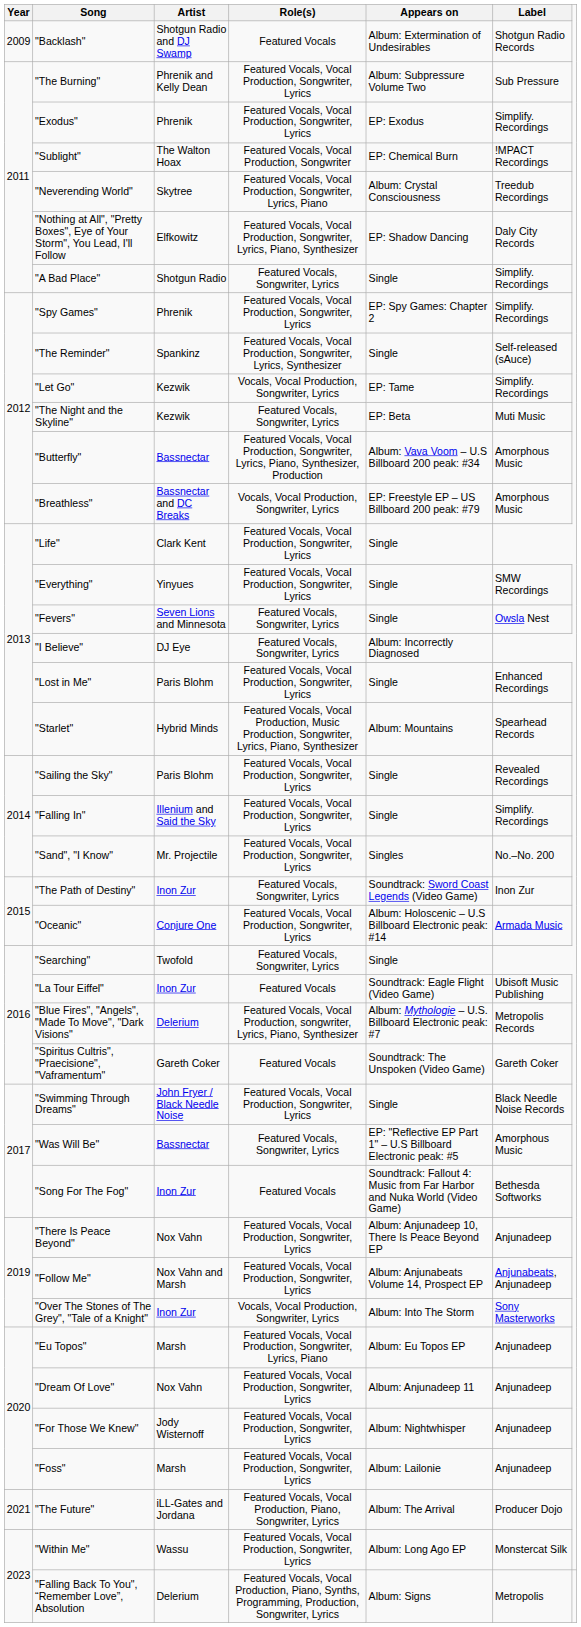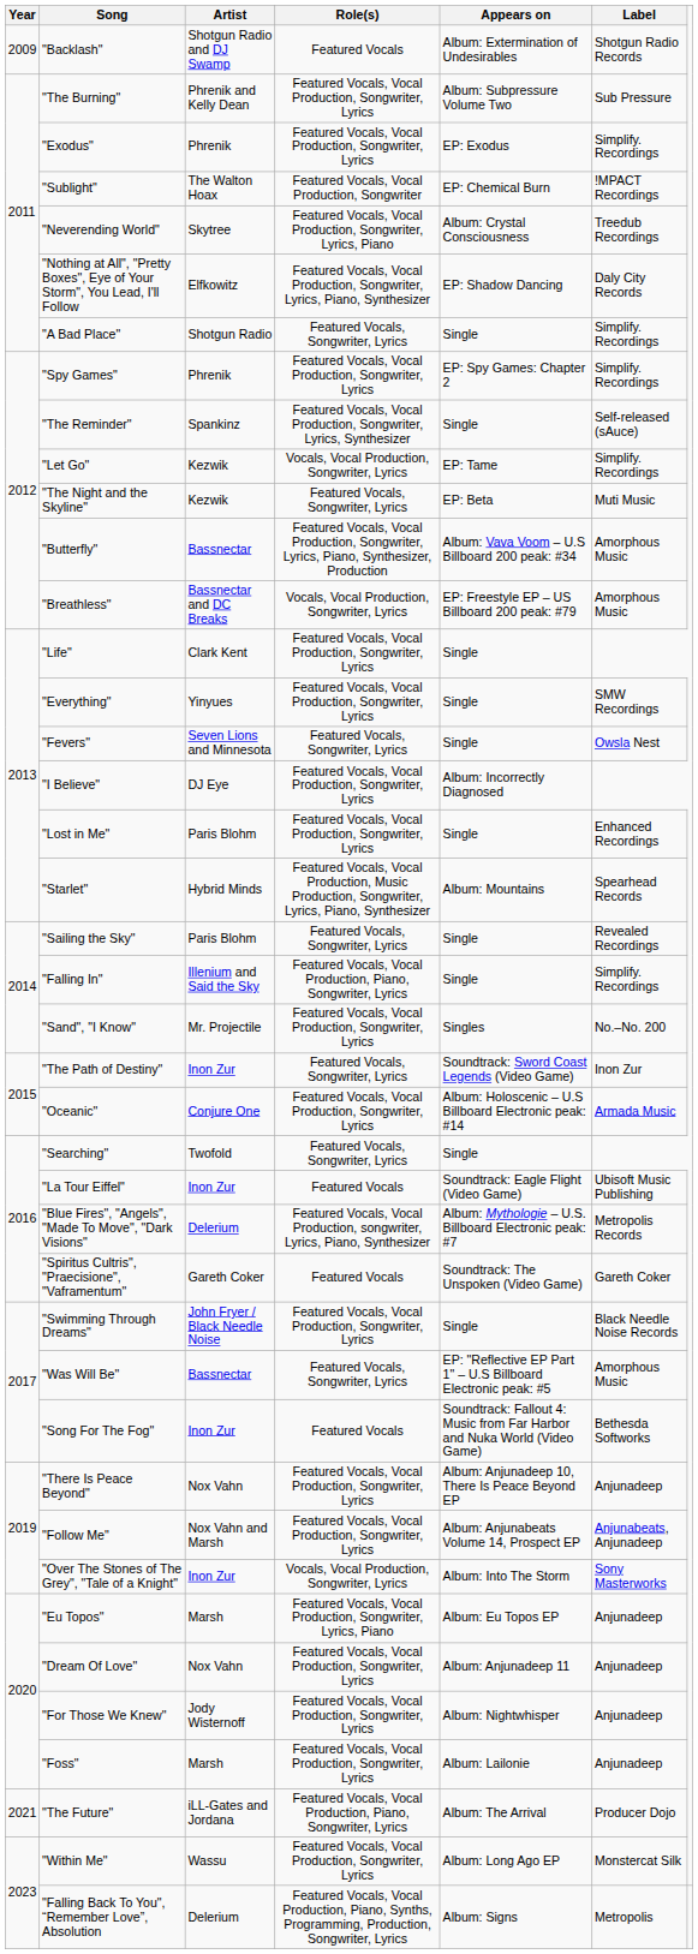"I Believe" | Role(s): Featured Vocals, Songwriter, Lyrics -> Featured Vocals, Vocal Production, Songwriter, Lyrics
"Sailing the Sky" | Role(s): Featured Vocals, Vocal Production, Songwriter, Lyrics -> Featured Vocals, Songwriter, Lyrics
"Falling In" | Role(s): Featured Vocals, Vocal Production, Songwriter, Lyrics -> Featured Vocals, Vocal Production, Piano, Songwriter, Lyrics
